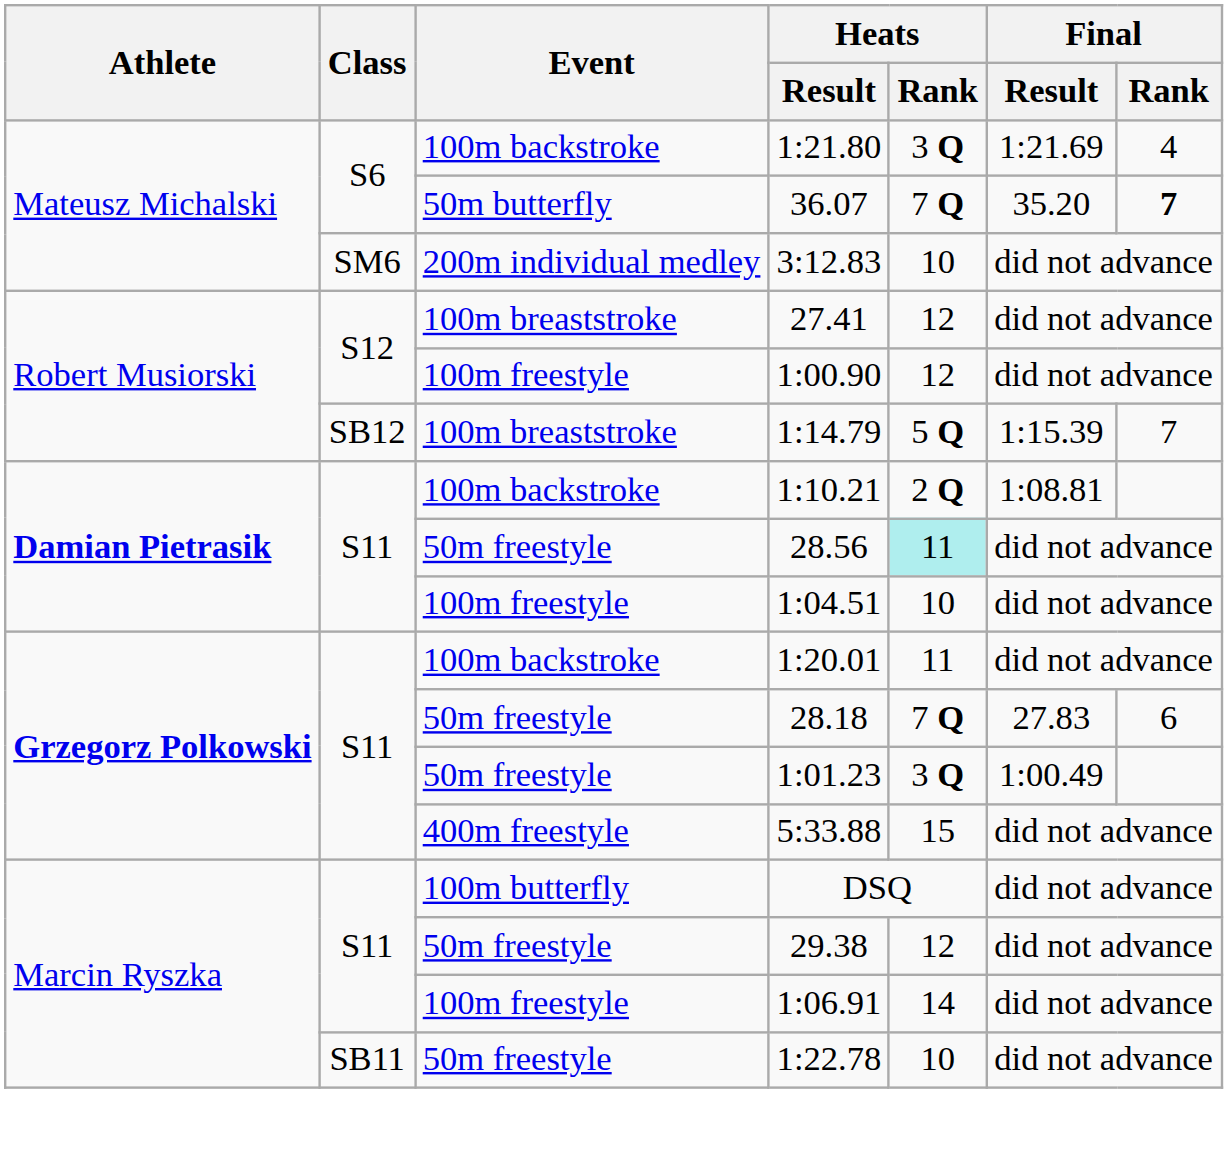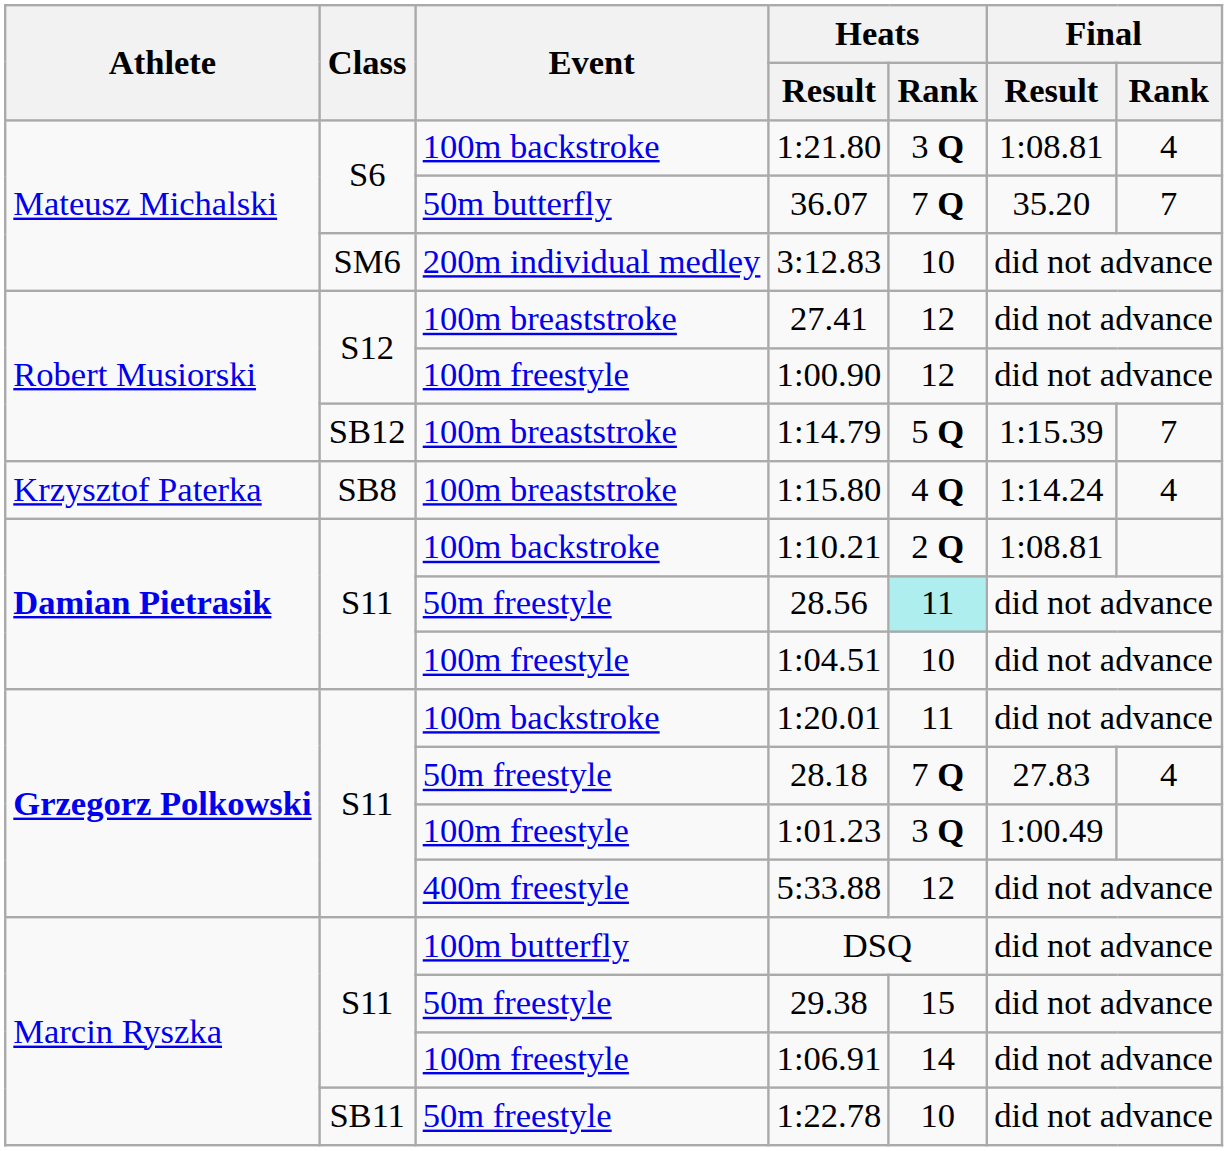1:21.80 | Final / Result: 1:21.69 -> 1:08.81
36.07 | Final / Rank: bold -> normal
+ row: Krzysztof Paterka | SB8 | 100m breaststroke | 1:15.80 | 4 Q | 1:14.24 | 4
28.18 | Final / Rank: 6 -> 4
1:01.23 | Event: 50m freestyle -> 100m freestyle
5:33.88 | Heats / Rank: 15 -> 12
29.38 | Heats / Rank: 12 -> 15
